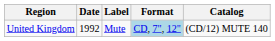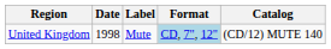United Kingdom | Date: 1992 -> 1998
